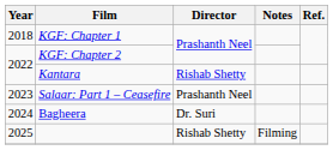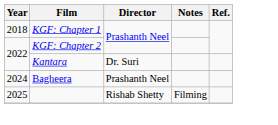Kantara | Director: Rishab Shetty -> Dr. Suri
- row: 2023 | Salaar: Part 1 – Ceasefire | Prashanth Neel
Bagheera | Director: Dr. Suri -> Prashanth Neel
